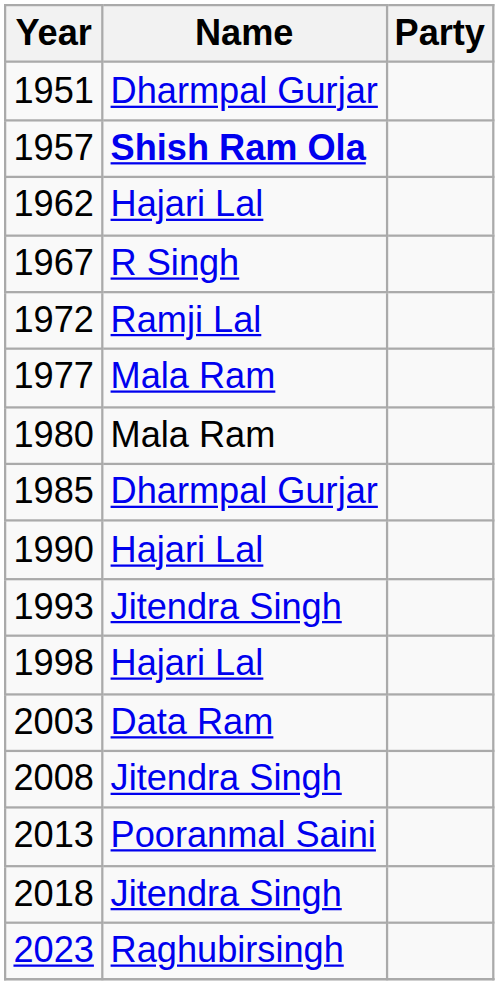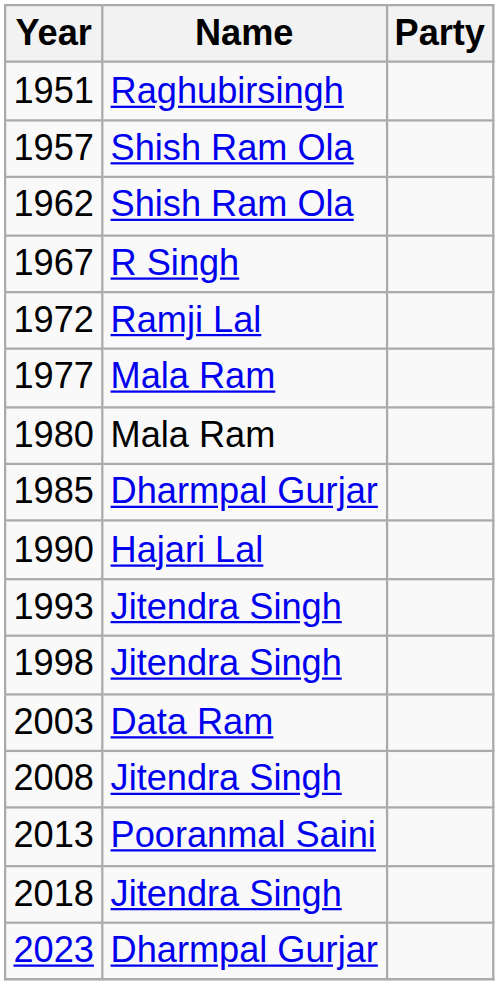1951 | Name: Dharmpal Gurjar -> Raghubirsingh
1957 | Name: bold -> normal
1962 | Name: Hajari Lal -> Shish Ram Ola
1998 | Name: Hajari Lal -> Jitendra Singh
2023 | Name: Raghubirsingh -> Dharmpal Gurjar
